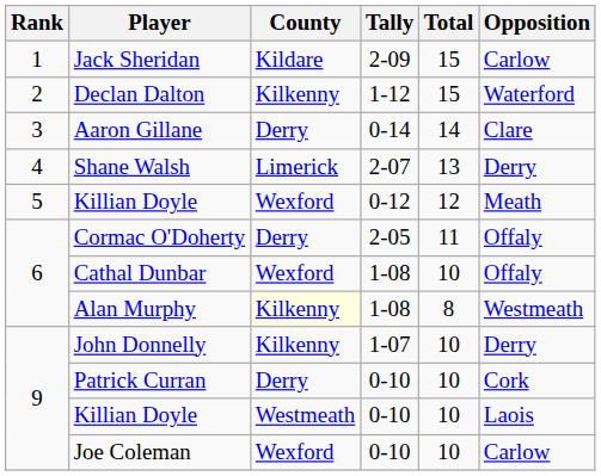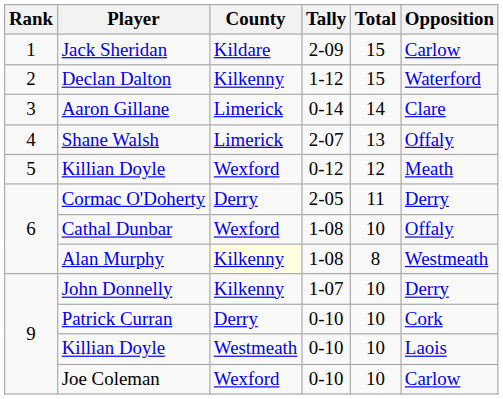Aaron Gillane | County: Derry -> Limerick
Shane Walsh | Opposition: Derry -> Offaly
Cormac O'Doherty | Opposition: Offaly -> Derry
